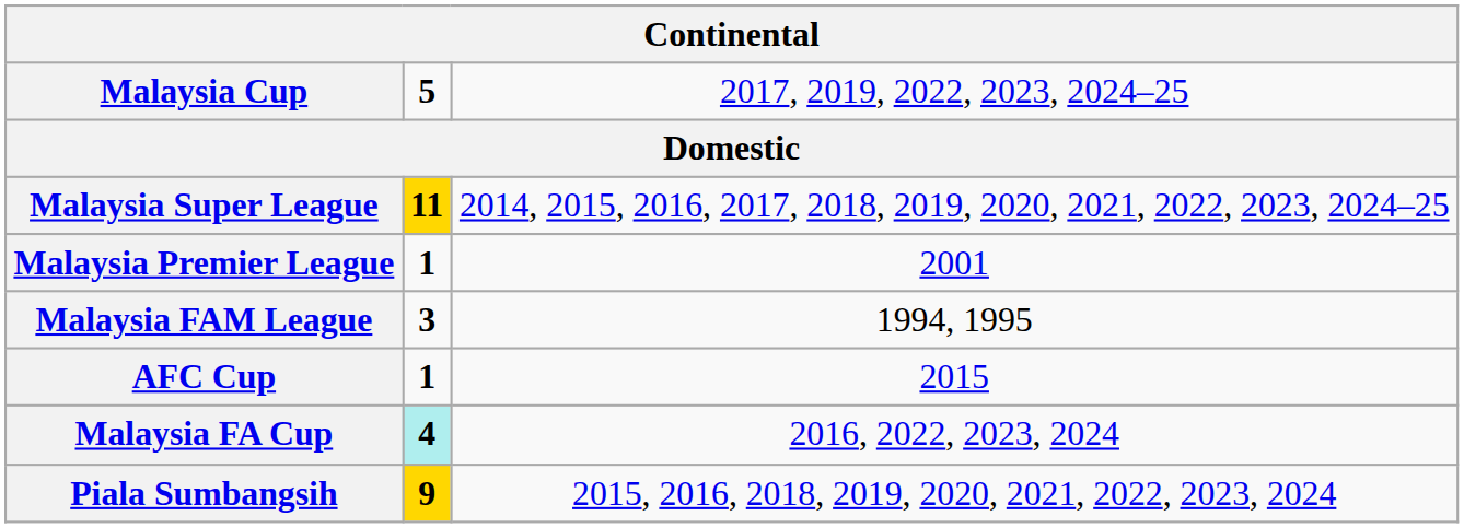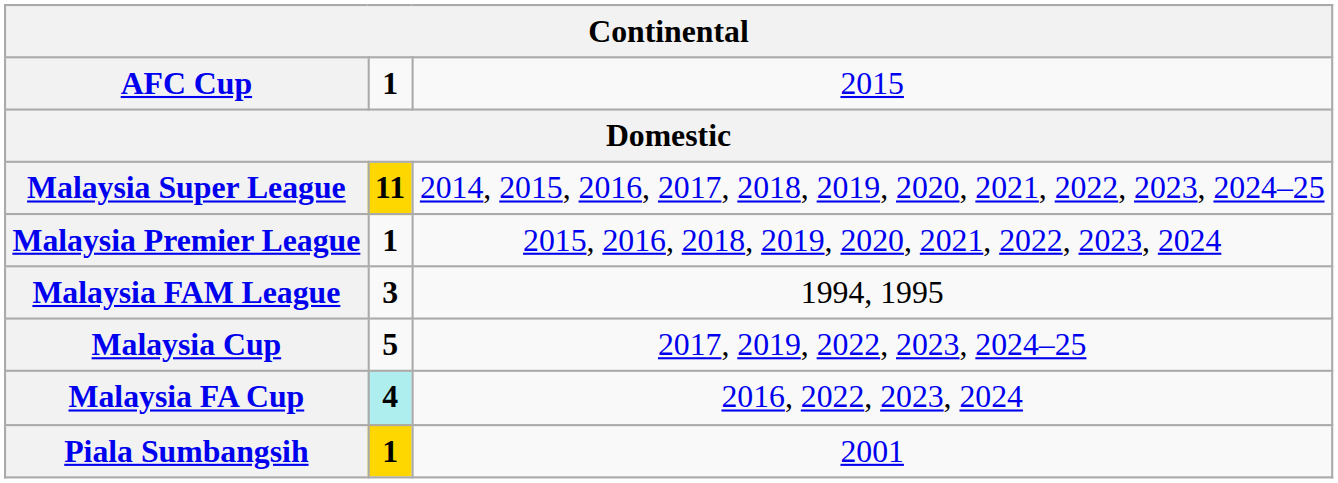rows swapped: AFC Cup <-> Malaysia Cup
Malaysia Premier League | column 3: 2001 -> 2015, 2016, 2018, 2019, 2020, 2021, 2022, 2023, 2024
Piala Sumbangsih | column 2: 9 -> 1
Piala Sumbangsih | column 3: 2015, 2016, 2018, 2019, 2020, 2021, 2022, 2023, 2024 -> 2001
